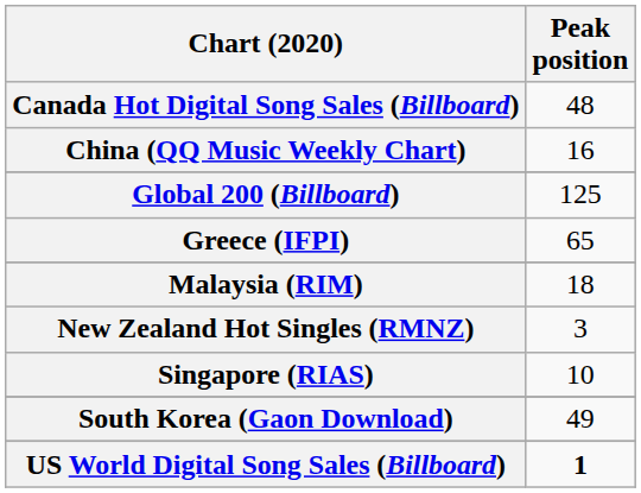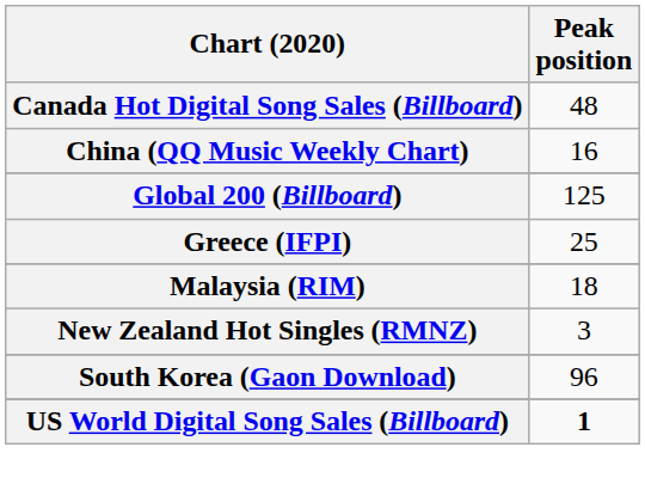Greece (IFPI) | Peak position: 65 -> 25
- row: Singapore (RIAS) | 10
South Korea (Gaon Download) | Peak position: 49 -> 96
